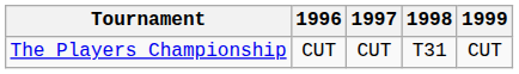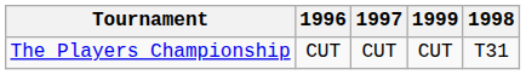columns swapped: 1998 <-> 1999
